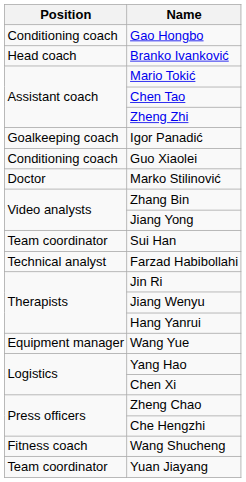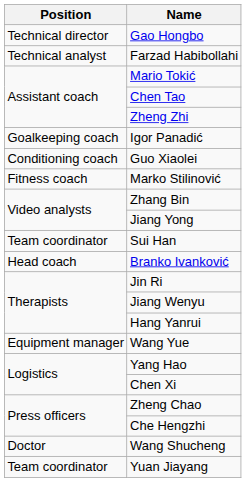Gao Hongbo | Position: Conditioning coach -> Technical director
rows swapped: Branko Ivanković <-> Farzad Habibollahi
Marko Stilinović | Position: Doctor -> Fitness coach
Wang Shucheng | Position: Fitness coach -> Doctor
